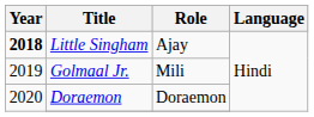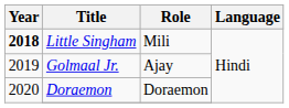Little Singham | Role: Ajay -> Mili
Golmaal Jr. | Role: Mili -> Ajay
